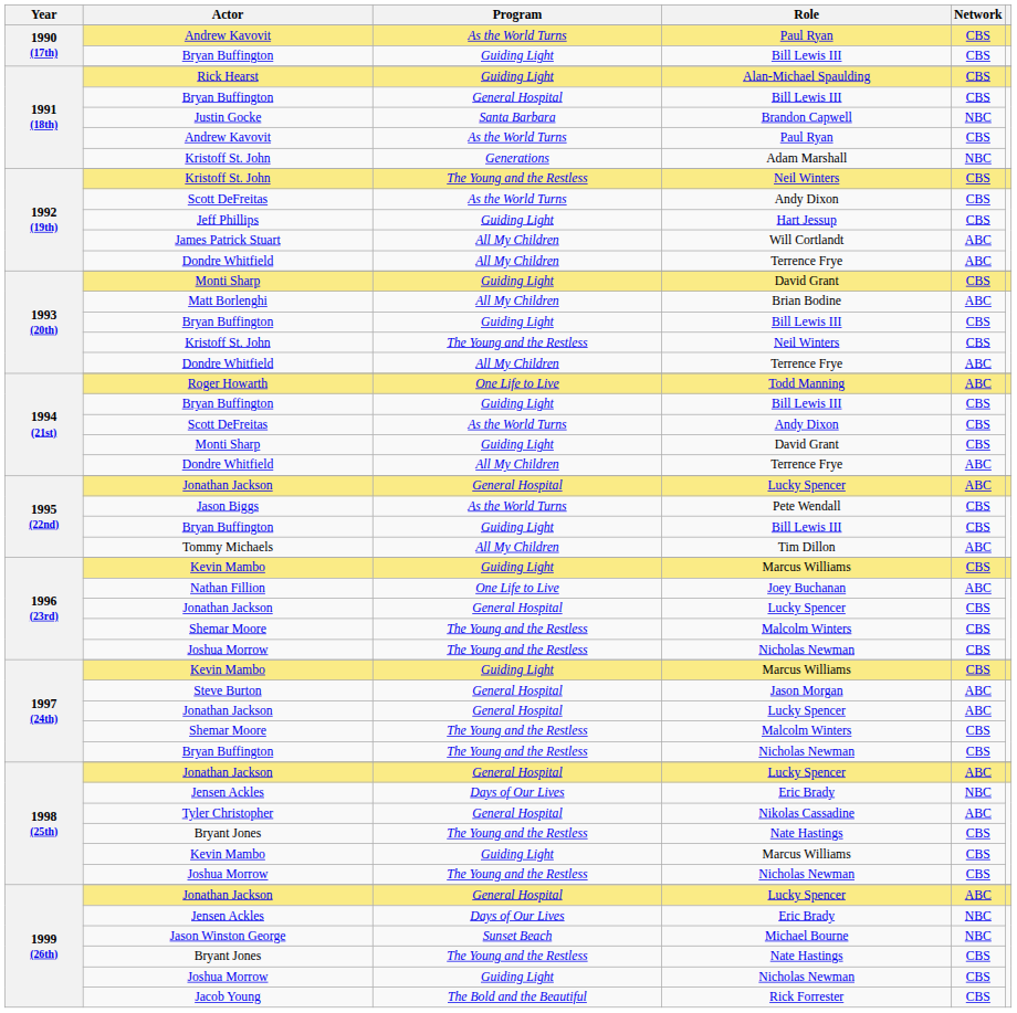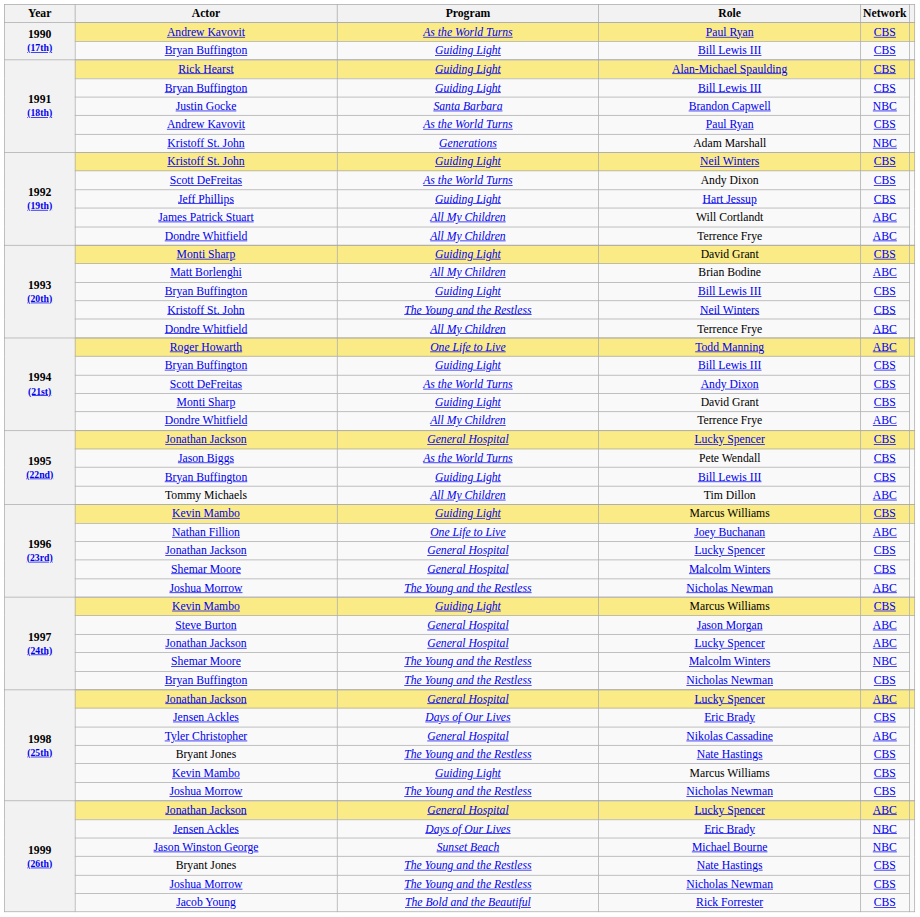1991 (18th) / Bill Lewis III | Program: General Hospital -> Guiding Light
1992 (19th) / Neil Winters | Program: The Young and the Restless -> Guiding Light
1995 (22nd) / Lucky Spencer | Network: ABC -> CBS
1996 (23rd) / Malcolm Winters | Program: The Young and the Restless -> General Hospital
1996 (23rd) / Nicholas Newman | Network: CBS -> ABC
1997 (24th) / Malcolm Winters | Network: CBS -> NBC
1998 (25th) / Eric Brady | Network: NBC -> CBS
1999 (26th) / Nicholas Newman | Program: Guiding Light -> The Young and the Restless
